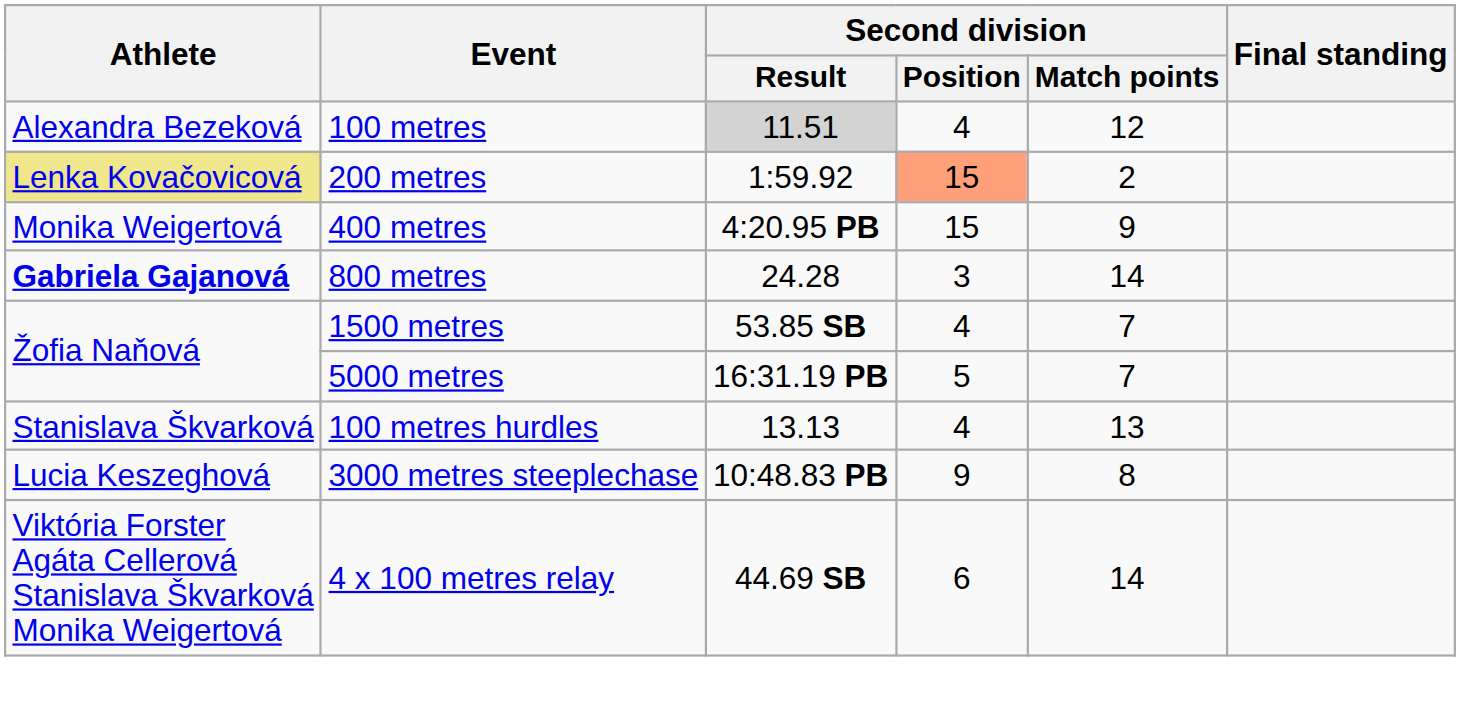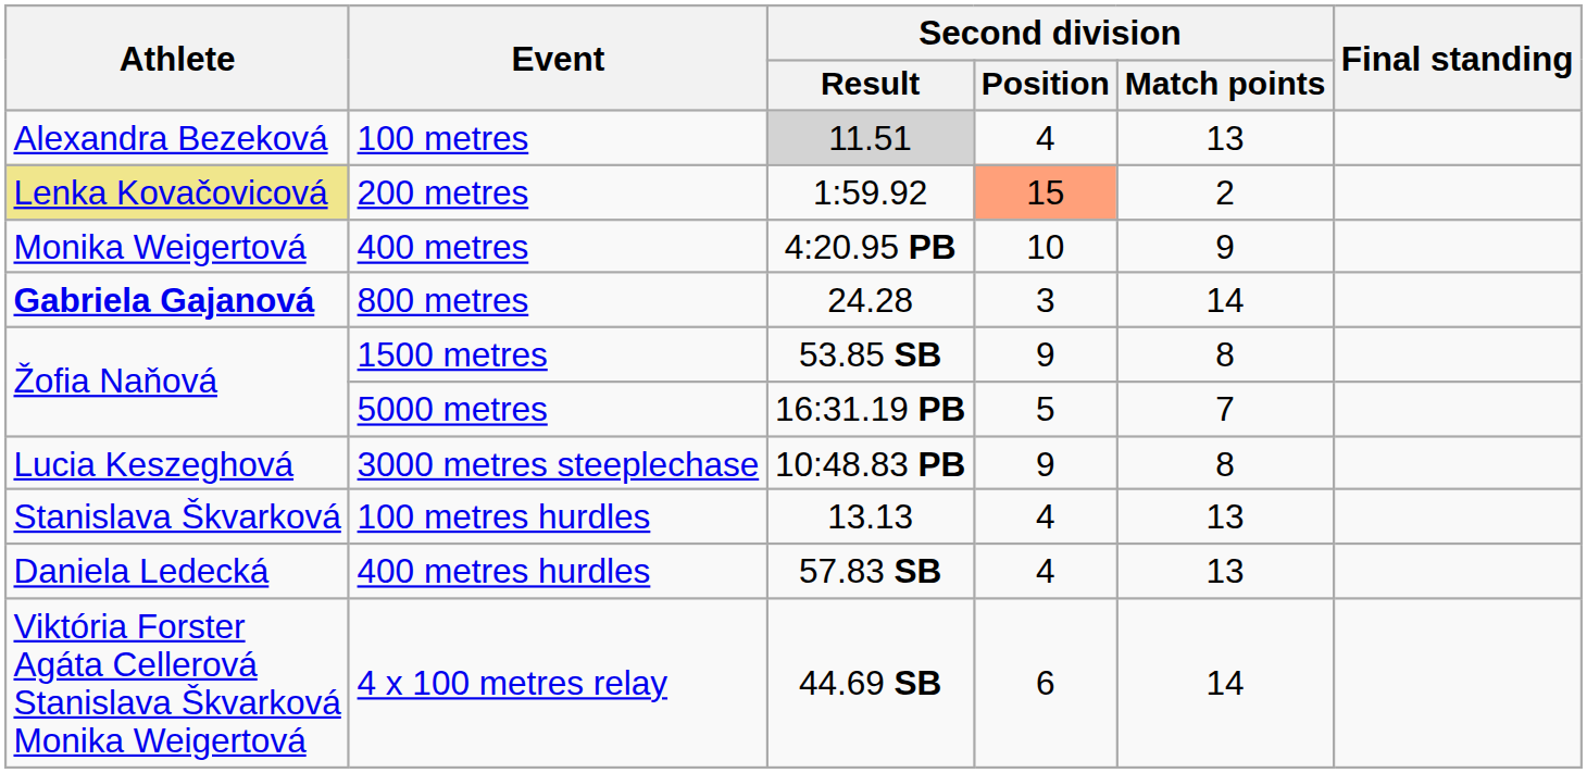100 metres | Second division / Match points: 12 -> 13
400 metres | Second division / Position: 15 -> 10
1500 metres | Second division / Position: 4 -> 9
1500 metres | Second division / Match points: 7 -> 8
rows swapped: 3000 metres steeplechase <-> 100 metres hurdles
+ row: Daniela Ledecká | 400 metres hurdles | 57.83 SB | 4 | 13
